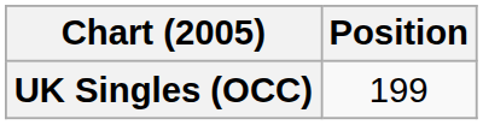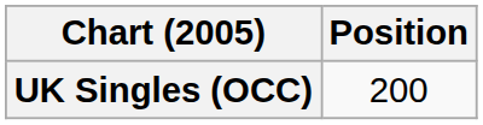UK Singles (OCC) | Position: 199 -> 200
